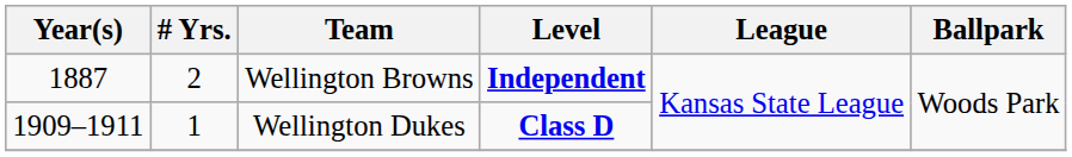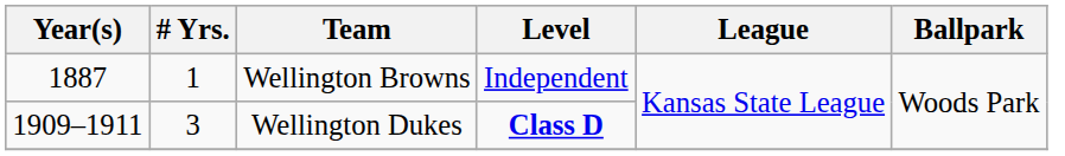Wellington Browns | # Yrs.: 2 -> 1
Wellington Browns | Level: bold -> normal
Wellington Dukes | # Yrs.: 1 -> 3
